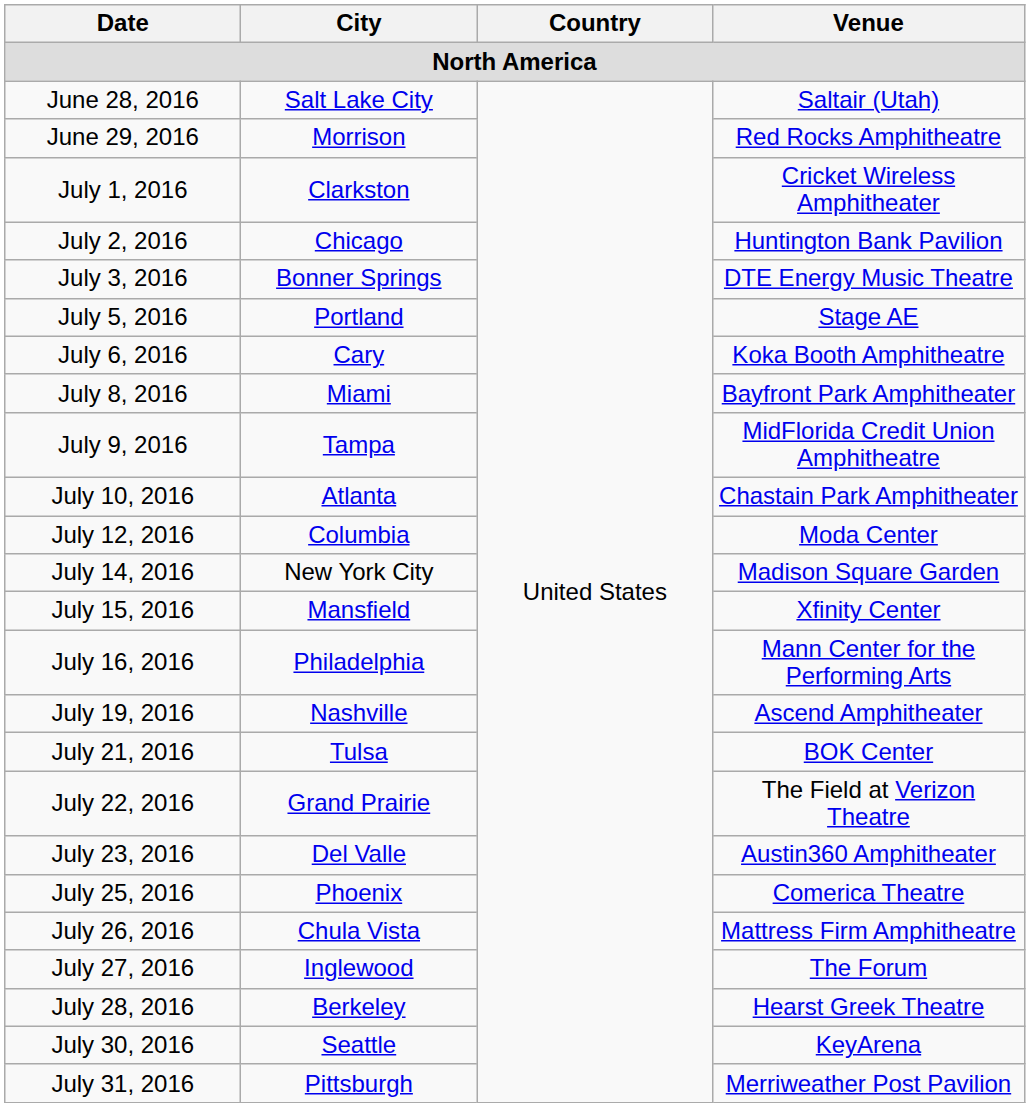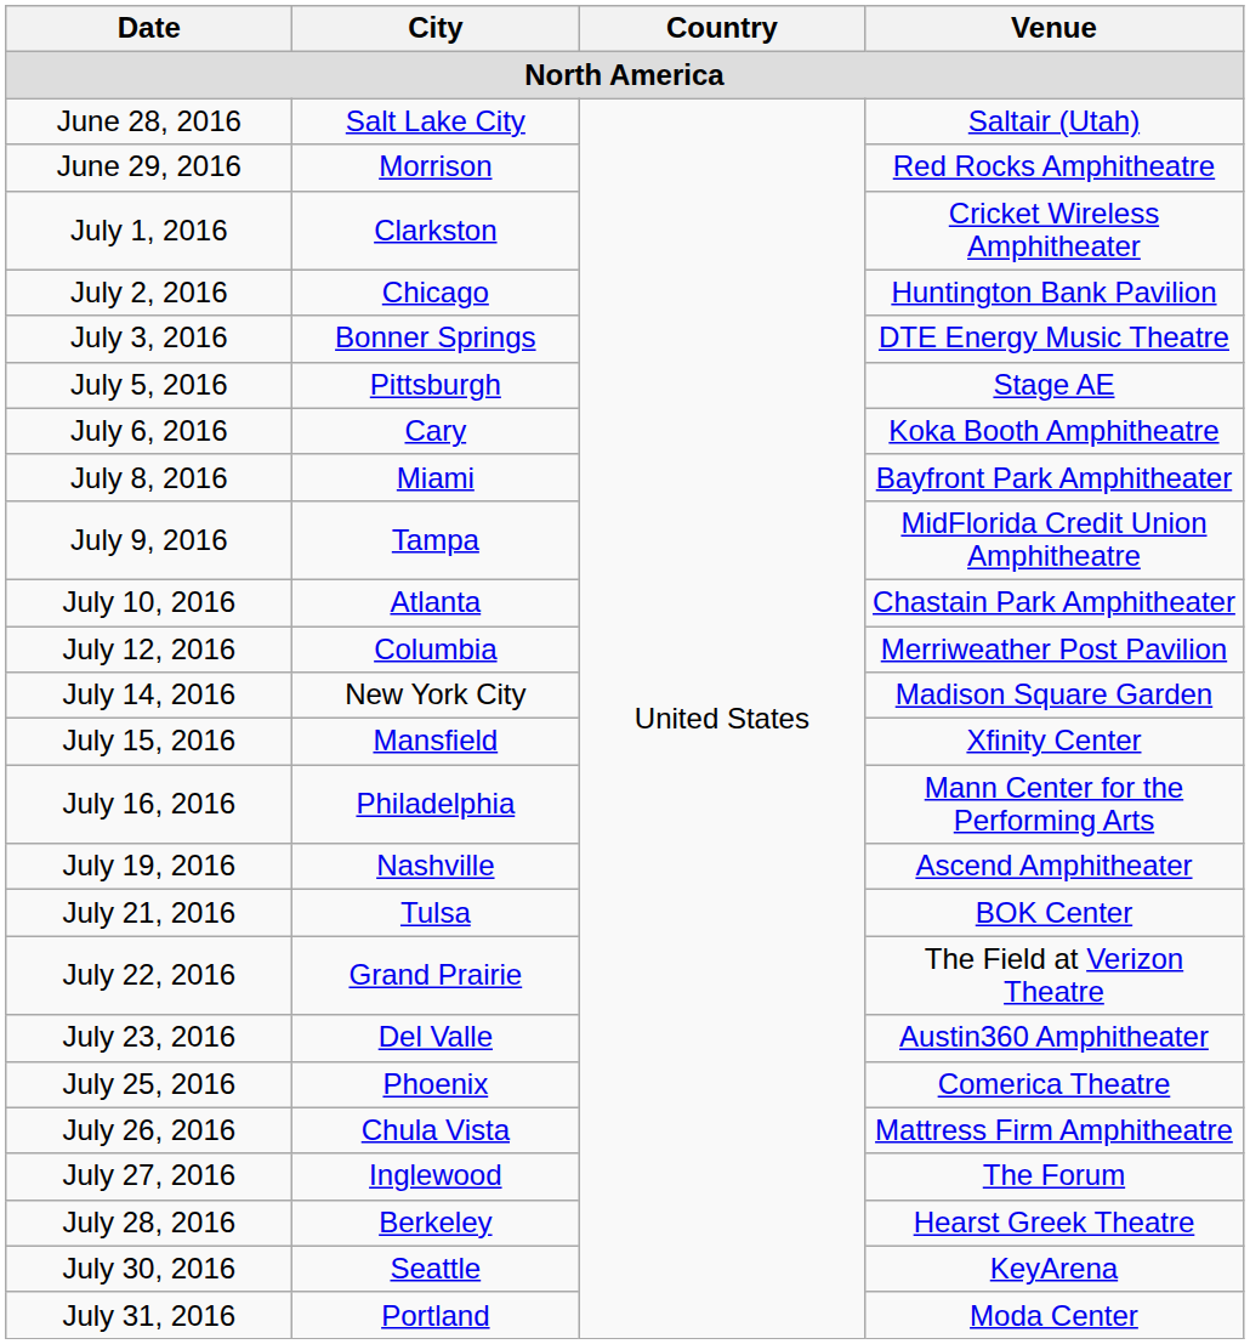July 5, 2016 | City: Portland -> Pittsburgh
July 12, 2016 | Venue: Moda Center -> Merriweather Post Pavilion
July 31, 2016 | City: Pittsburgh -> Portland
July 31, 2016 | Venue: Merriweather Post Pavilion -> Moda Center
